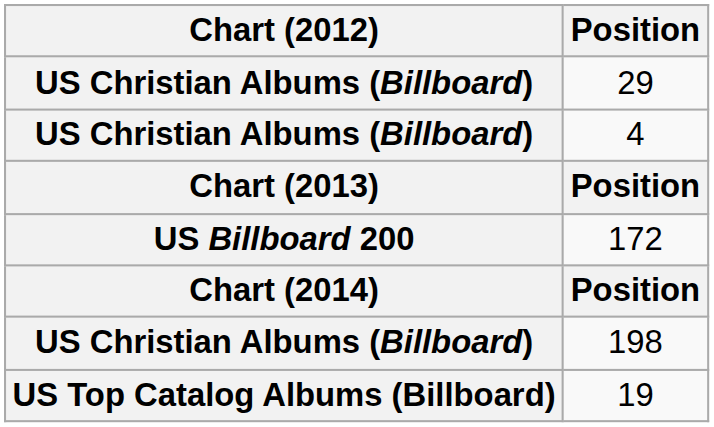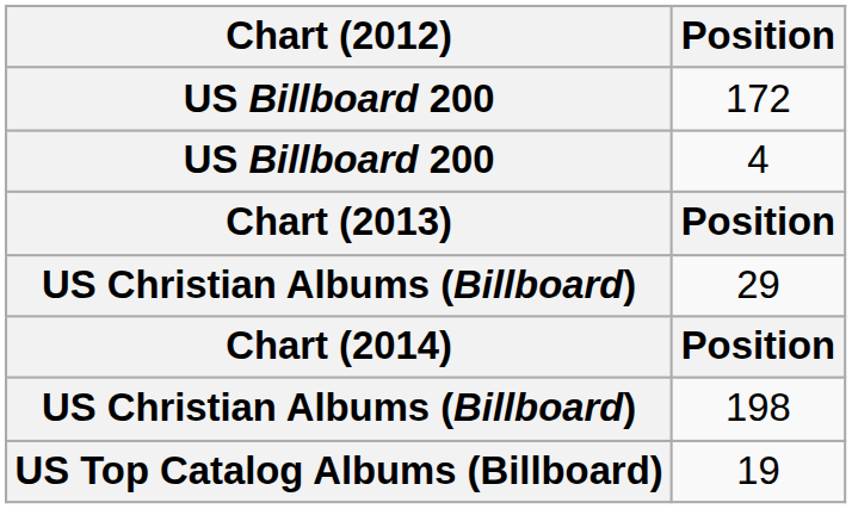rows swapped: 172 <-> 29
4 | Chart (2012): US Christian Albums (Billboard) -> US Billboard 200
